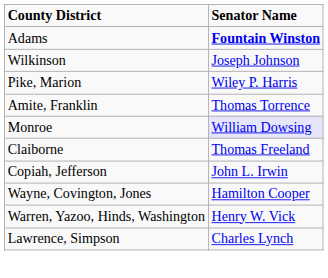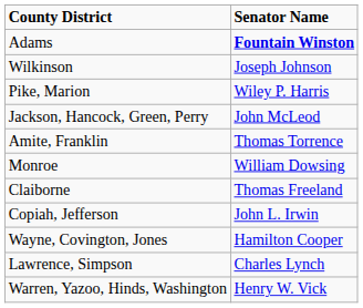+ row: Jackson, Hancock, Green, Perry | John McLeod
Monroe | Senator Name: lavender background -> no background
rows swapped: Lawrence, Simpson <-> Warren, Yazoo, Hinds, Washington
